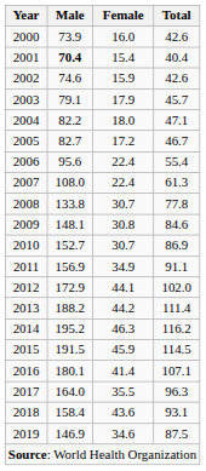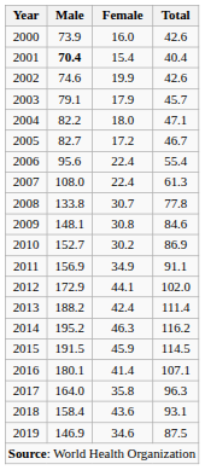2002 | Female: 15.9 -> 19.9
2010 | Female: 30.7 -> 30.2
2013 | Female: 44.2 -> 42.4
2017 | Female: 35.5 -> 35.8
